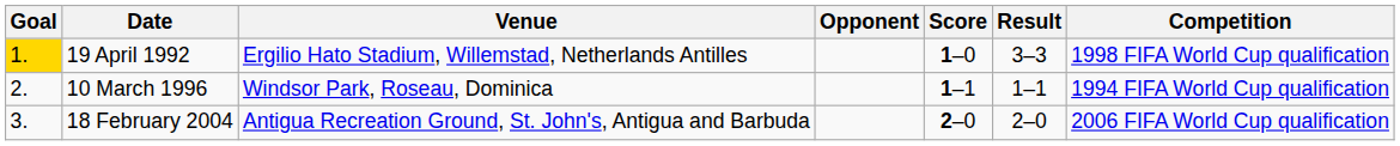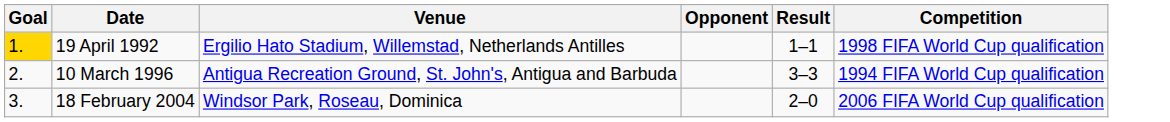- column: Score | 1–0 | 1–1 | 2–0
19 April 1992 | Result: 3–3 -> 1–1
10 March 1996 | Venue: Windsor Park, Roseau, Dominica -> Antigua Recreation Ground, St. John's, Antigua and Barbuda
10 March 1996 | Result: 1–1 -> 3–3
18 February 2004 | Venue: Antigua Recreation Ground, St. John's, Antigua and Barbuda -> Windsor Park, Roseau, Dominica
